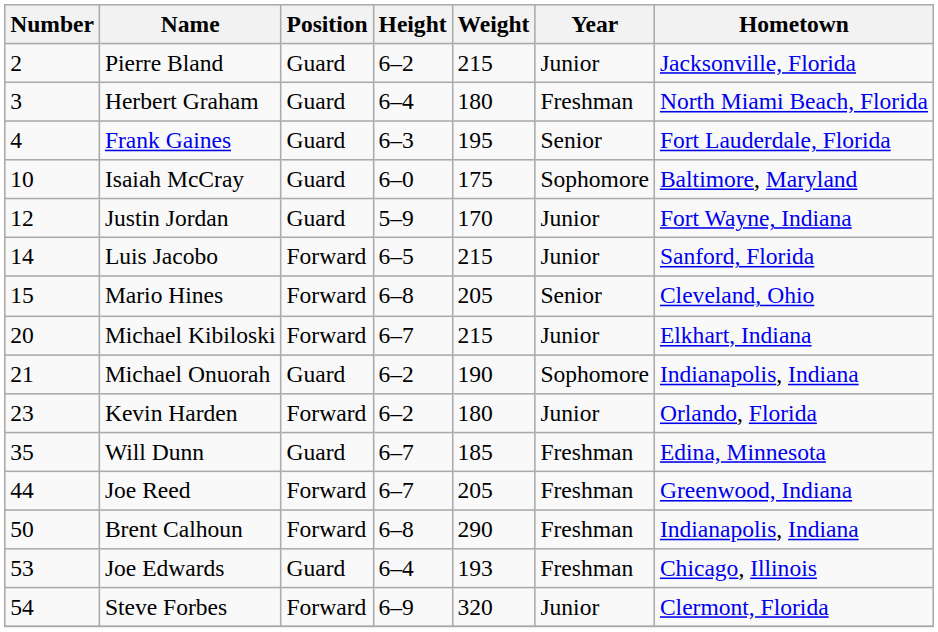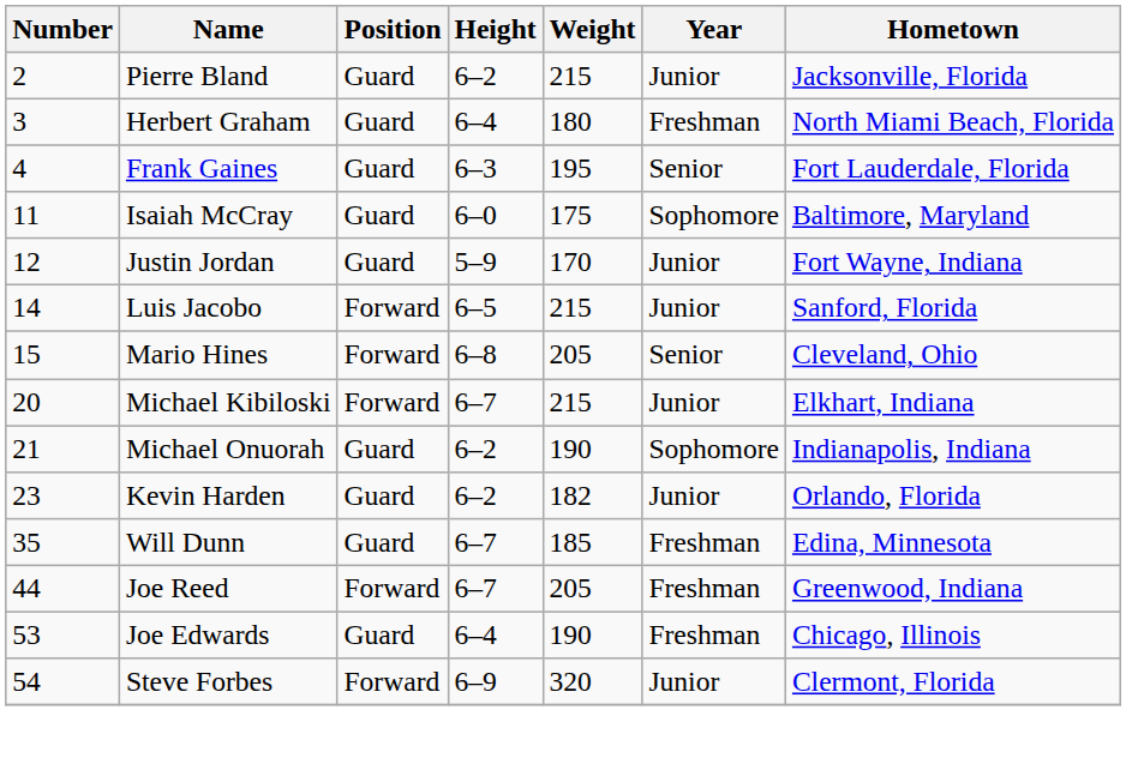Isaiah McCray | Number: 10 -> 11
Kevin Harden | Position: Forward -> Guard
Kevin Harden | Weight: 180 -> 182
- row: 50 | Brent Calhoun | Forward | 6–8 | 290 | Freshman | Indianapolis, Indiana
Joe Edwards | Weight: 193 -> 190
